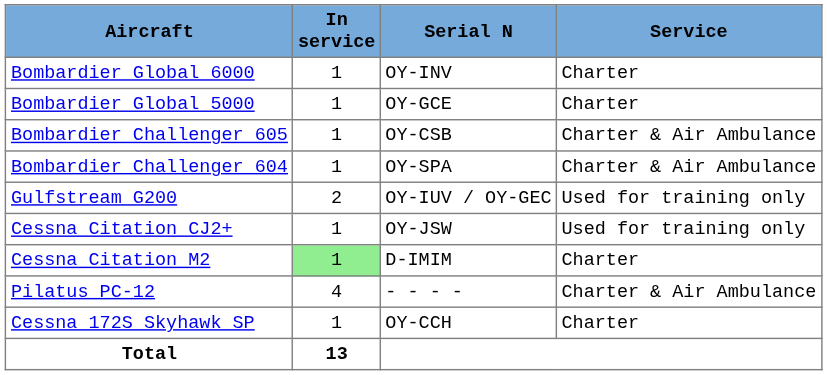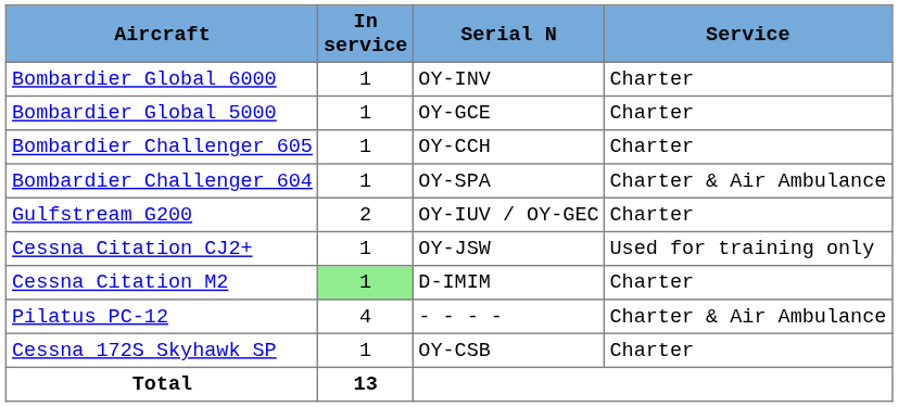Bombardier Challenger 605 | Serial N: OY-CSB -> OY-CCH
Bombardier Challenger 605 | Service: Charter & Air Ambulance -> Charter
Gulfstream G200 | Service: Used for training only -> Charter
Cessna 172S Skyhawk SP | Serial N: OY-CCH -> OY-CSB
